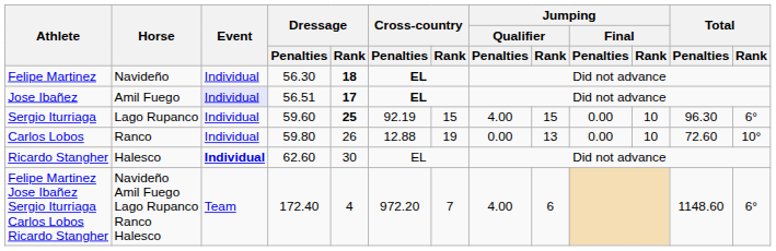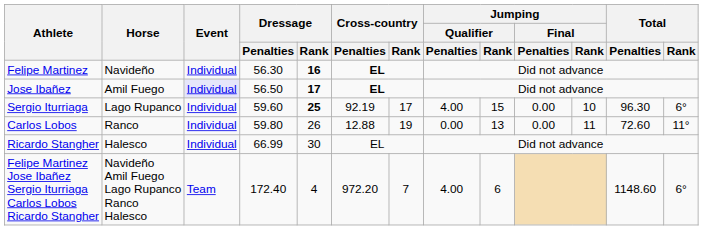Felipe Martinez | Dressage / Rank: 18 -> 16
Jose Ibañez | Dressage / Penalties: 56.51 -> 56.50
Sergio Iturriaga | Cross-country / Rank: 15 -> 17
Carlos Lobos | Jumping / Final / Rank: 10 -> 11
Carlos Lobos | Total / Rank: 10° -> 11°
Ricardo Stangher | Event: bold -> normal
Ricardo Stangher | Dressage / Penalties: 62.60 -> 66.99
